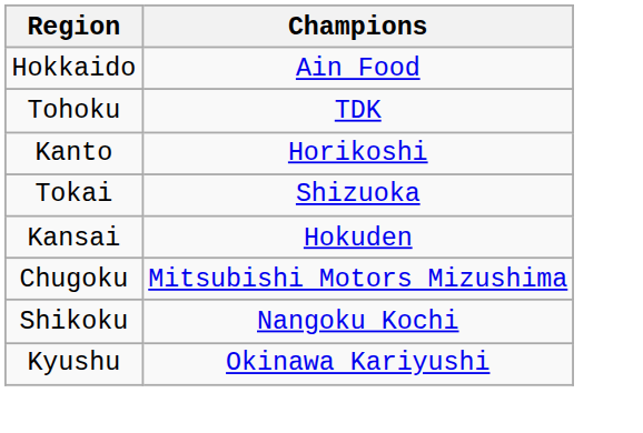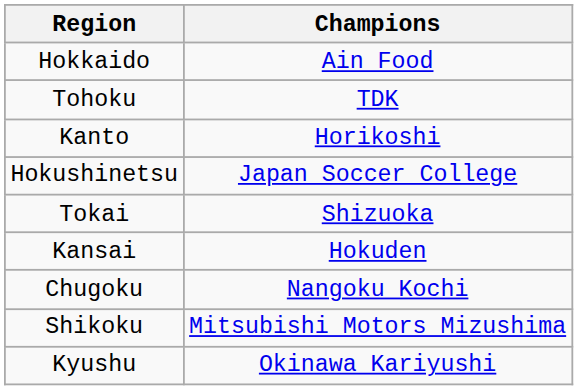+ row: Hokushinetsu | Japan Soccer College
Chugoku | Champions: Mitsubishi Motors Mizushima -> Nangoku Kochi
Shikoku | Champions: Nangoku Kochi -> Mitsubishi Motors Mizushima
